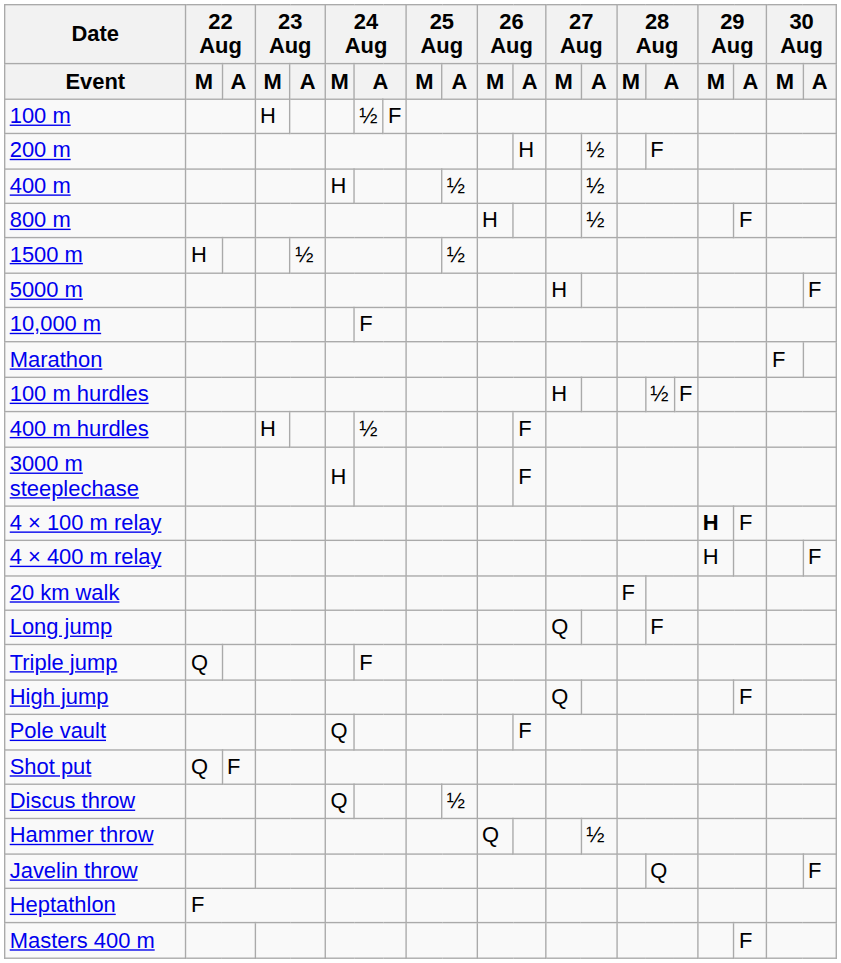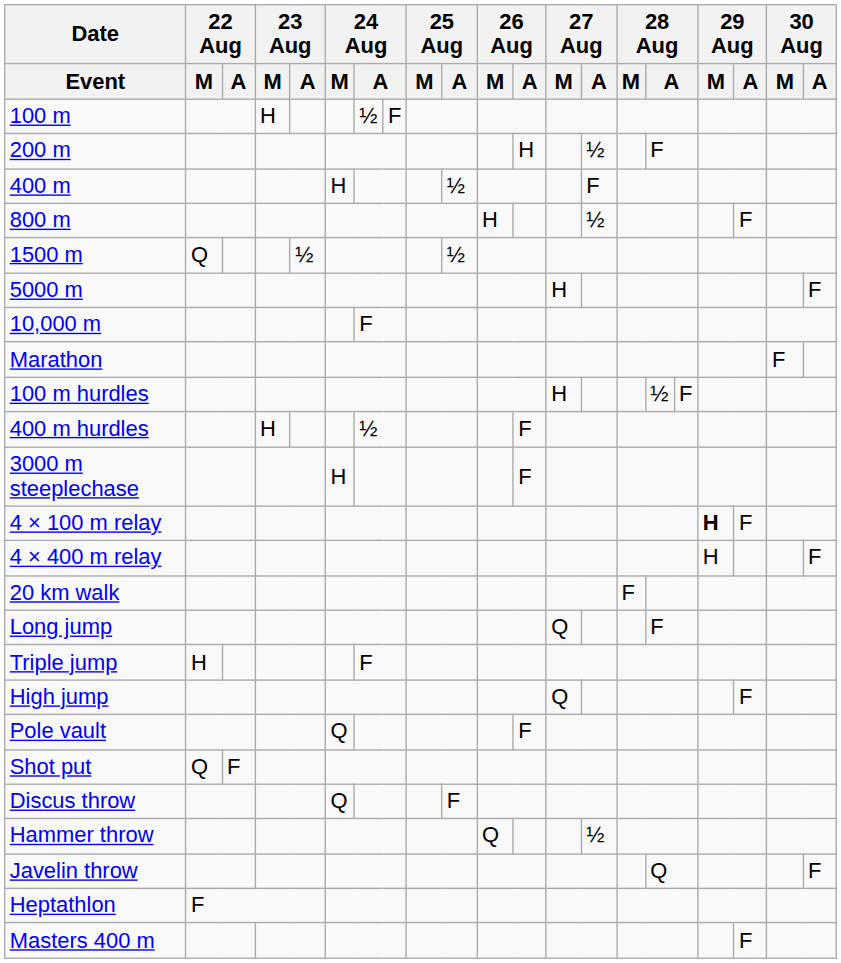400 m | 27 Aug / A: ½ -> F
1500 m | 22 Aug / M: H -> Q
Triple jump | 22 Aug / M: Q -> H
Discus throw | 25 Aug / A: ½ -> F
